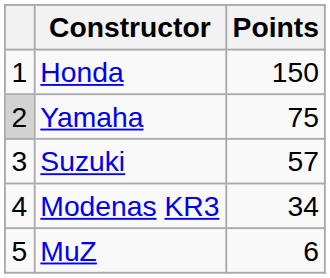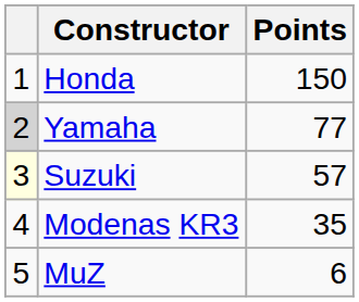Yamaha | Points: 75 -> 77
Suzuki | column 1: no background -> lightyellow background
Modenas KR3 | Points: 34 -> 35
